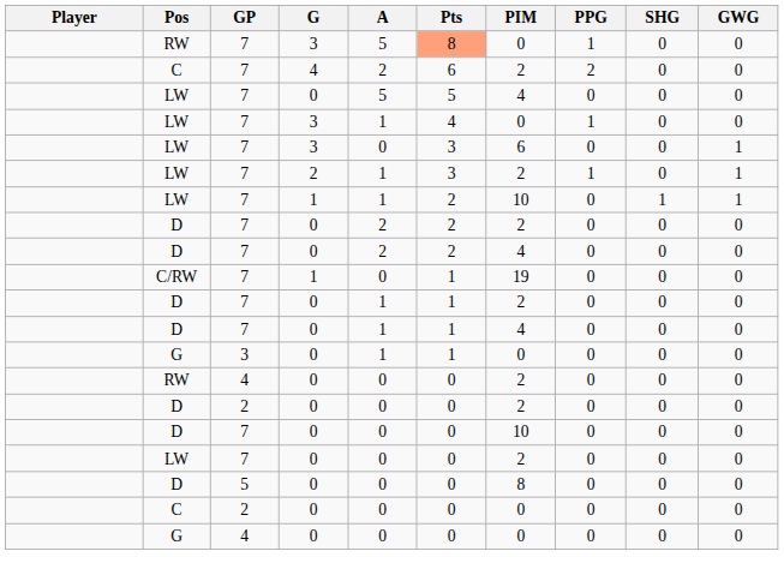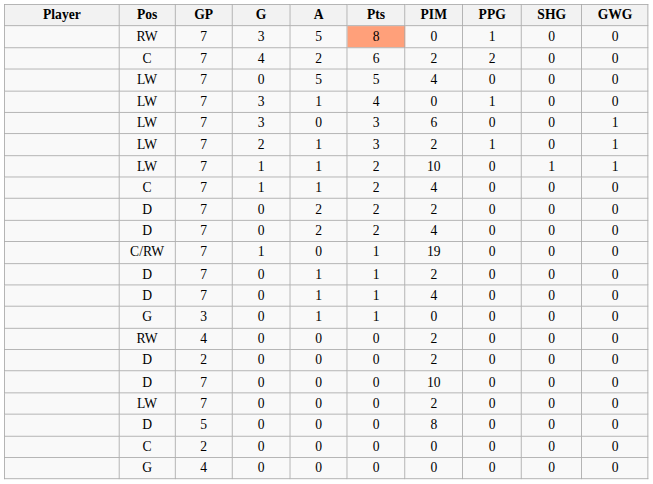+ row: C | 7 | 1 | 1 | 2 | 4 | 0 | 0 | 0
